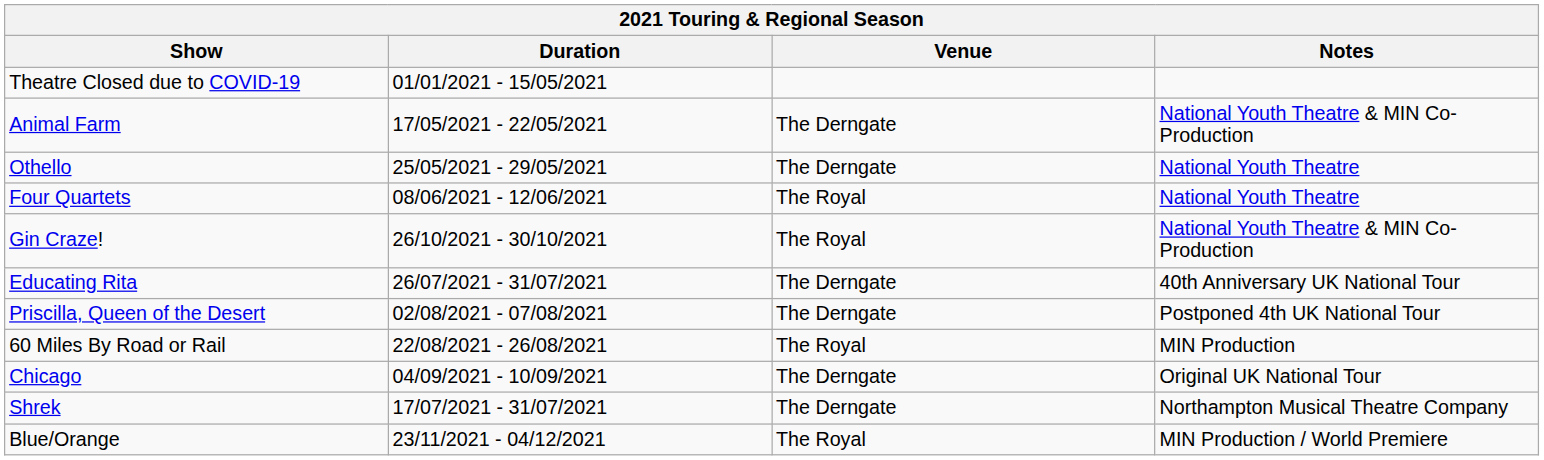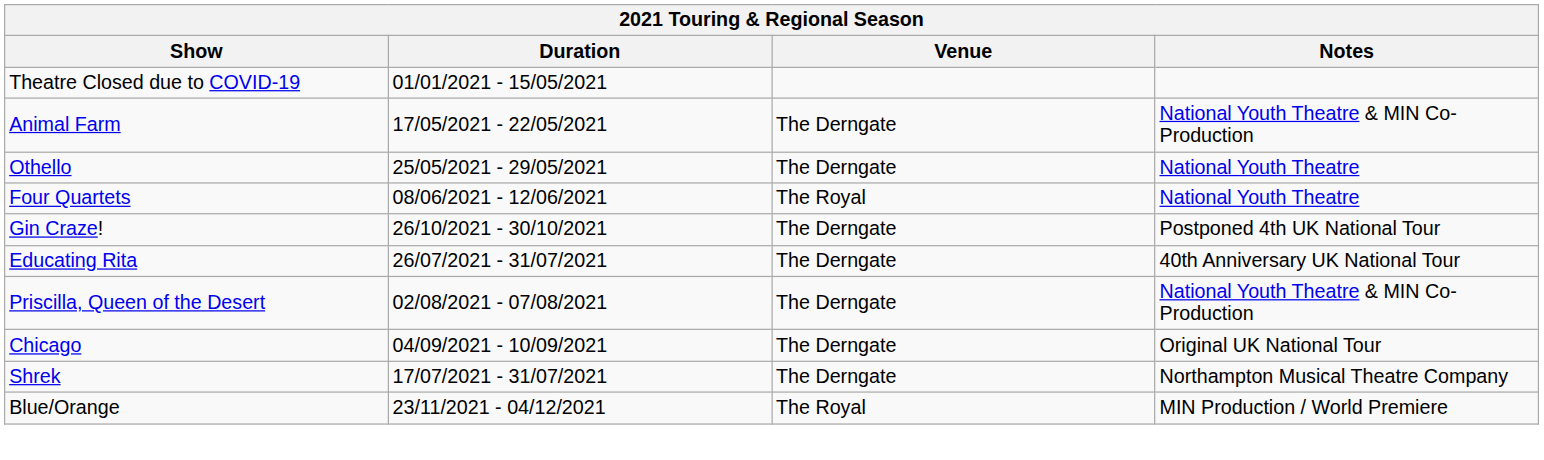Gin Craze! | Venue: The Royal -> The Derngate
Gin Craze! | Notes: National Youth Theatre & MIN Co-Production -> Postponed 4th UK National Tour
Priscilla, Queen of the Desert | Notes: Postponed 4th UK National Tour -> National Youth Theatre & MIN Co-Production
- row: 60 Miles By Road or Rail | 22/08/2021 - 26/08/2021 | The Royal | MIN Production
